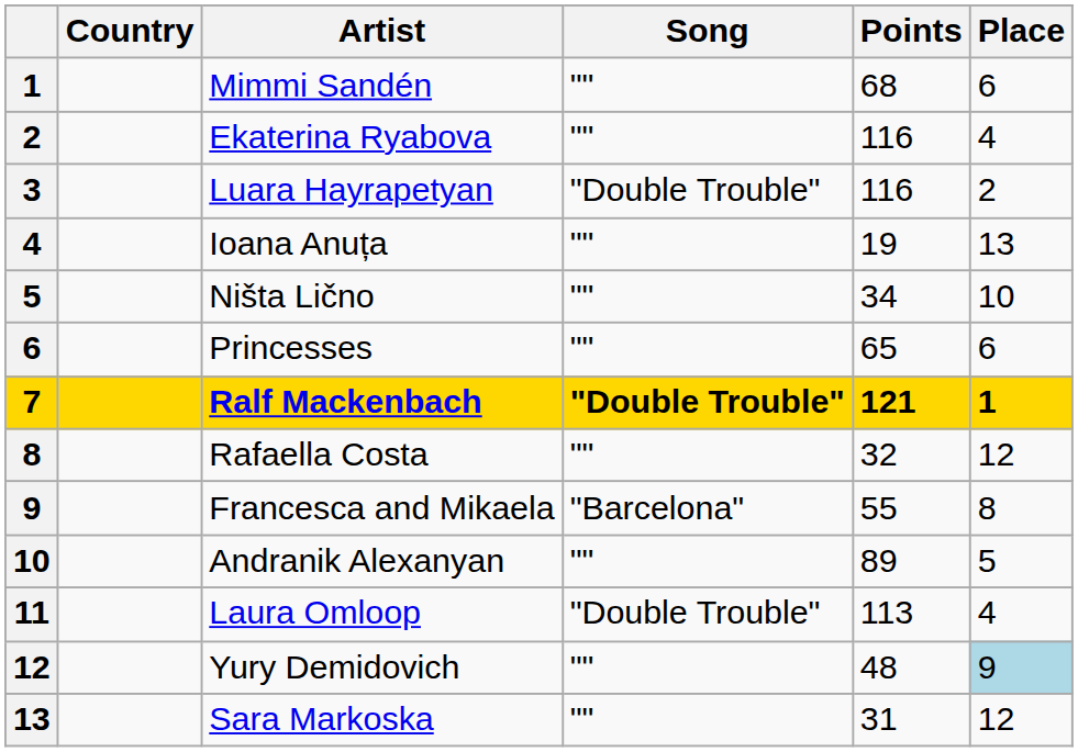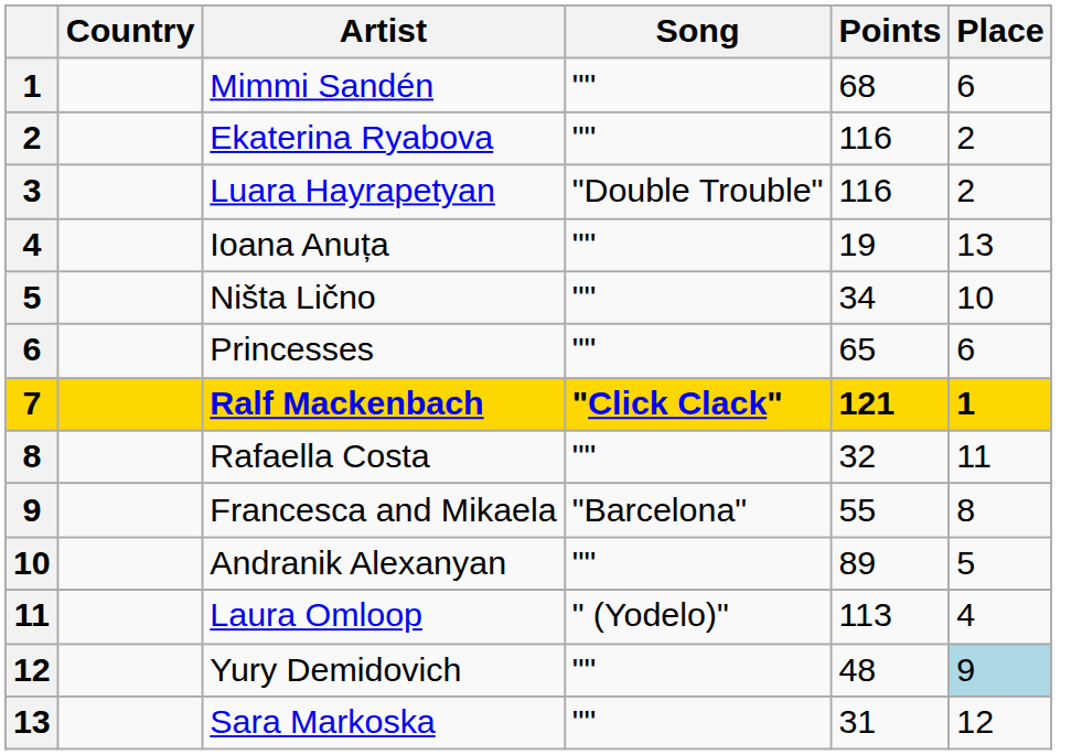Ekaterina Ryabova | Place: 4 -> 2
Ralf Mackenbach | Song: "Double Trouble" -> "Click Clack"
Rafaella Costa | Place: 12 -> 11
Laura Omloop | Song: "Double Trouble" -> " (Yodelo)"
